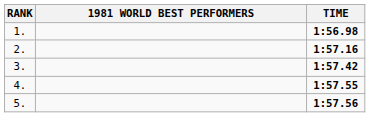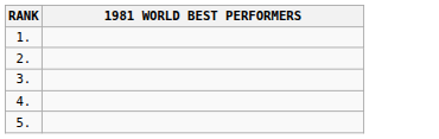- column: TIME | 1:56.98 | 1:57.16 | 1:57.42 | 1:57.55 | 1:57.56
